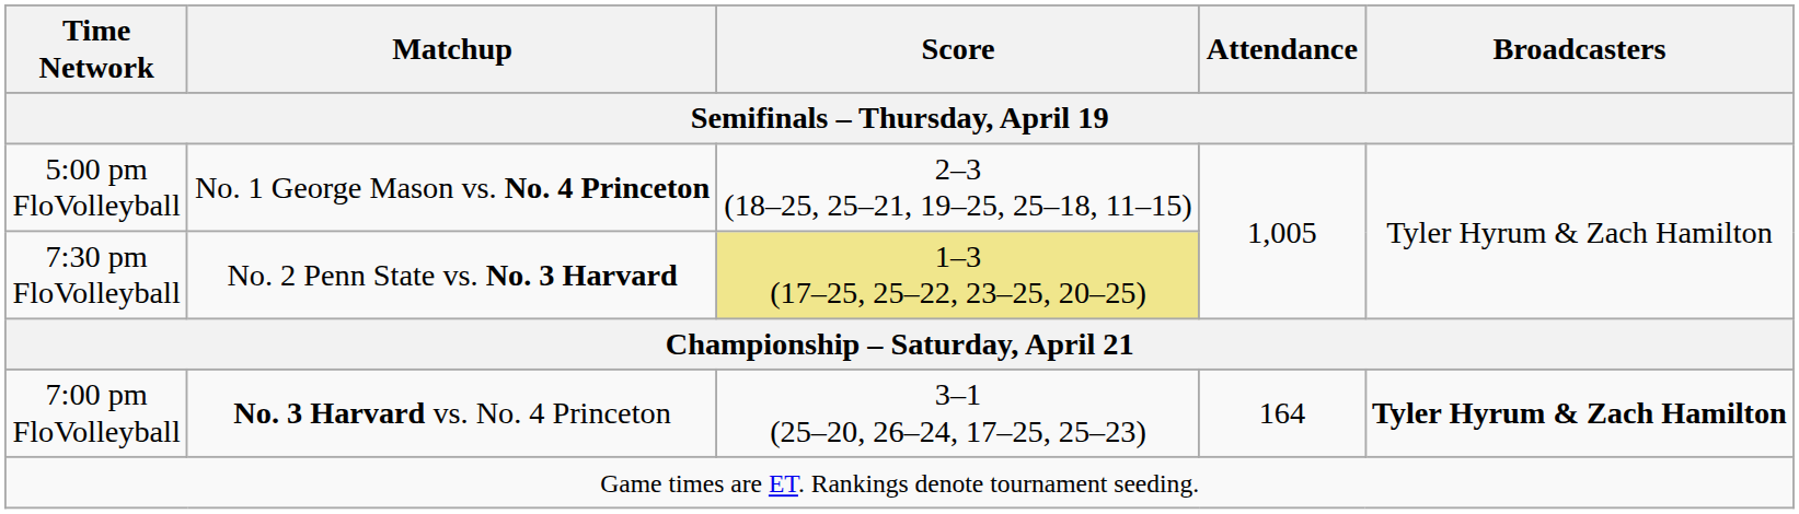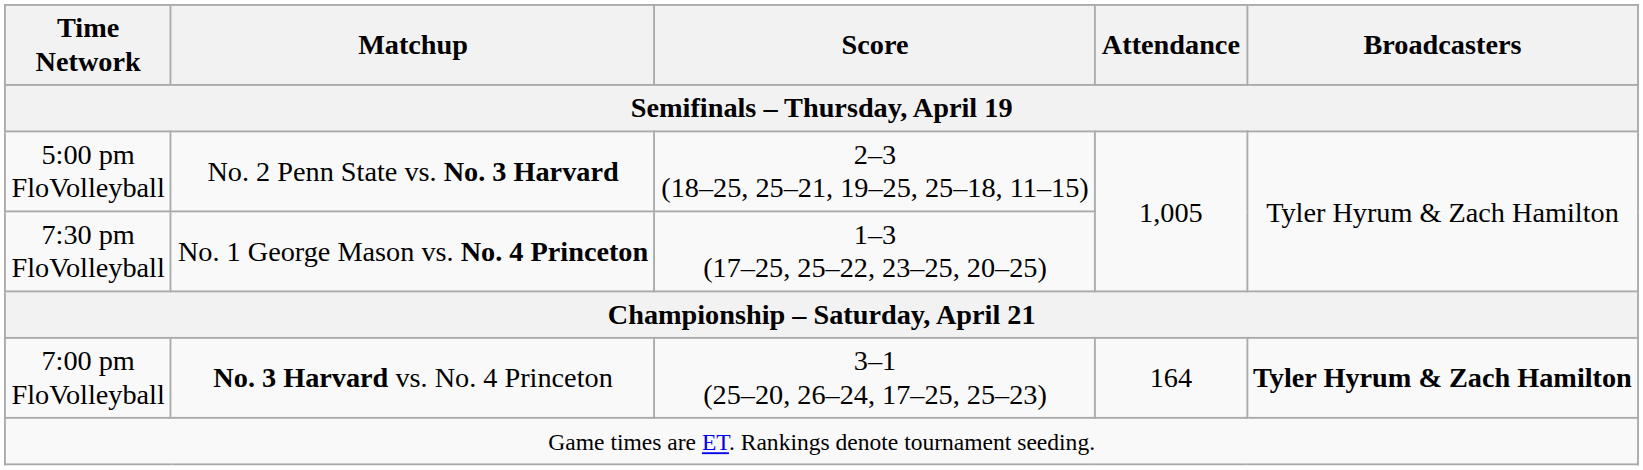5:00 pm FloVolleyball | Matchup: No. 1 George Mason vs. No. 4 Princeton -> No. 2 Penn State vs. No. 3 Harvard
7:30 pm FloVolleyball | Matchup: No. 2 Penn State vs. No. 3 Harvard -> No. 1 George Mason vs. No. 4 Princeton
7:30 pm FloVolleyball | Score: khaki background -> no background
